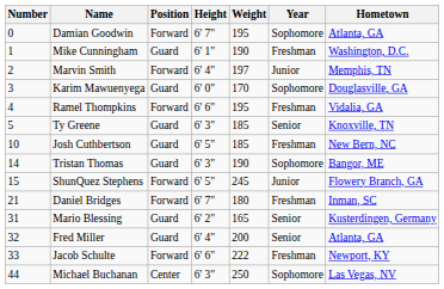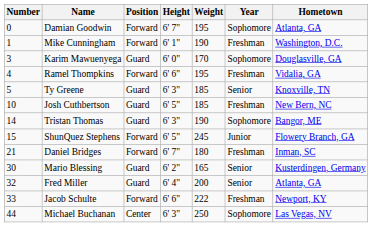Mike Cunningham | Position: Guard -> Forward
- row: 2 | Marvin Smith | Forward | 6' 4" | 197 | Junior | Memphis, TN
Mario Blessing | Number: 31 -> 30
